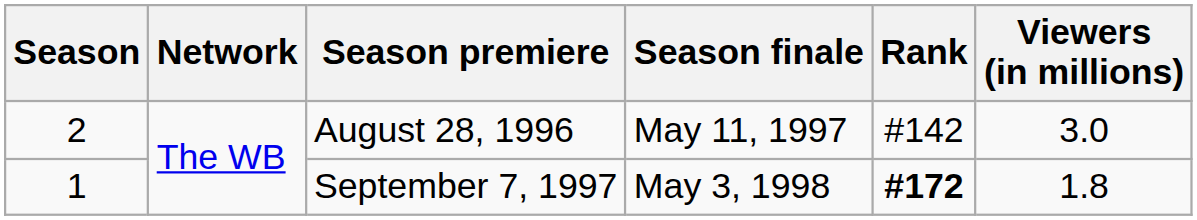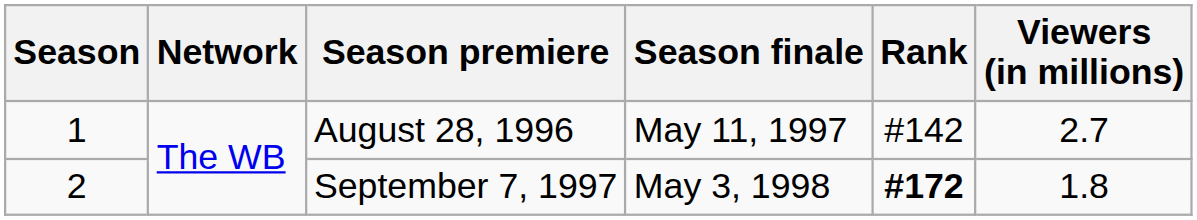August 28, 1996 | Season: 2 -> 1
August 28, 1996 | Viewers (in millions): 3.0 -> 2.7
September 7, 1997 | Season: 1 -> 2
